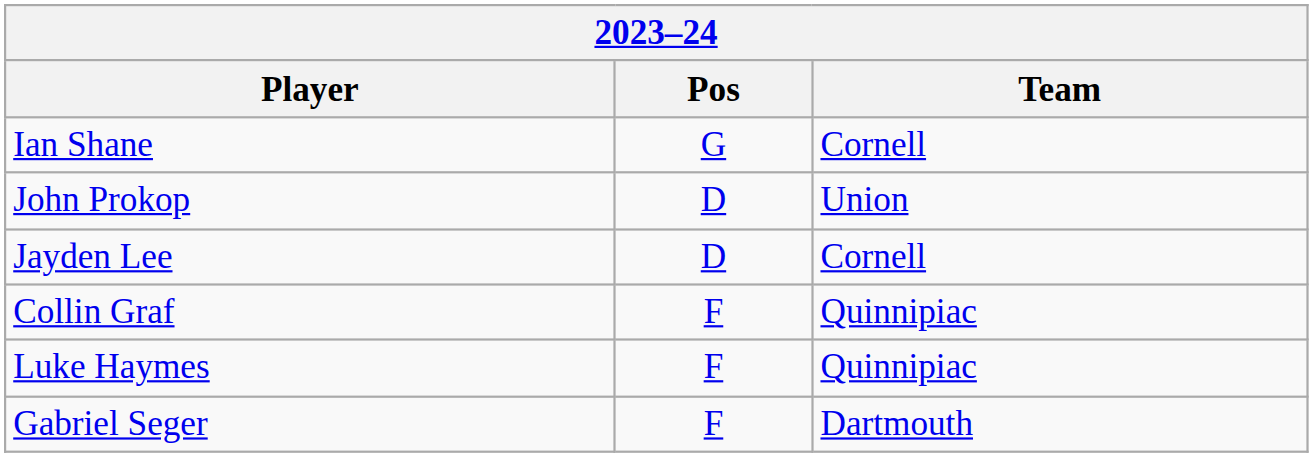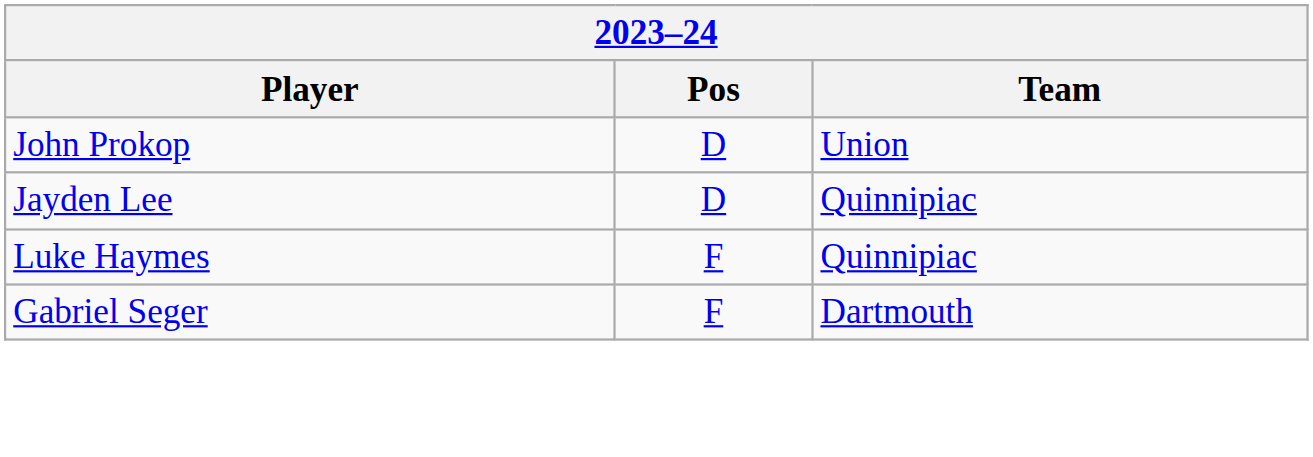- row: Ian Shane | G | Cornell
Jayden Lee | Team: Cornell -> Quinnipiac
- row: Collin Graf | F | Quinnipiac
